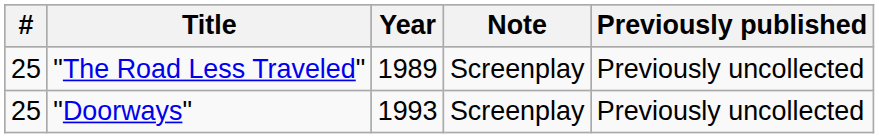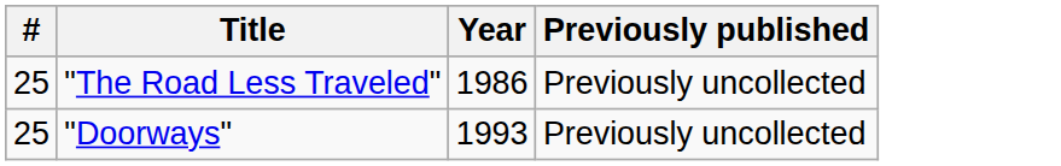- column: Note | Screenplay | Screenplay
"The Road Less Traveled" | Year: 1989 -> 1986
